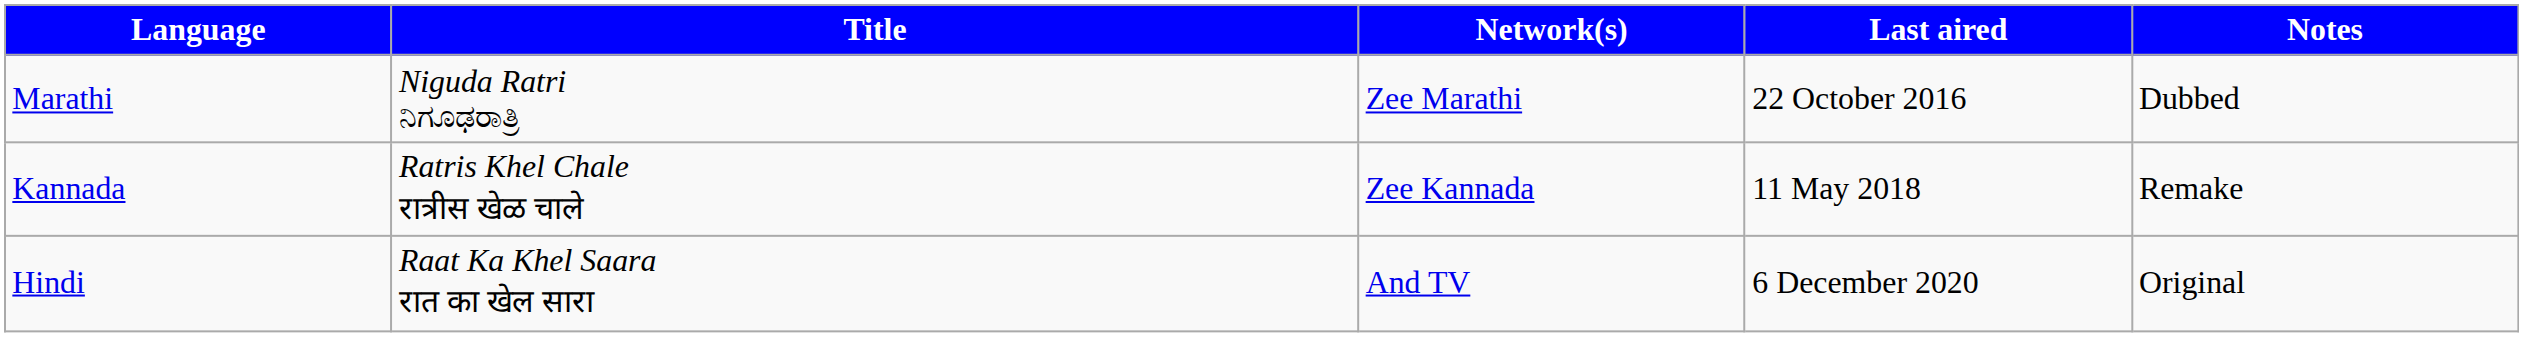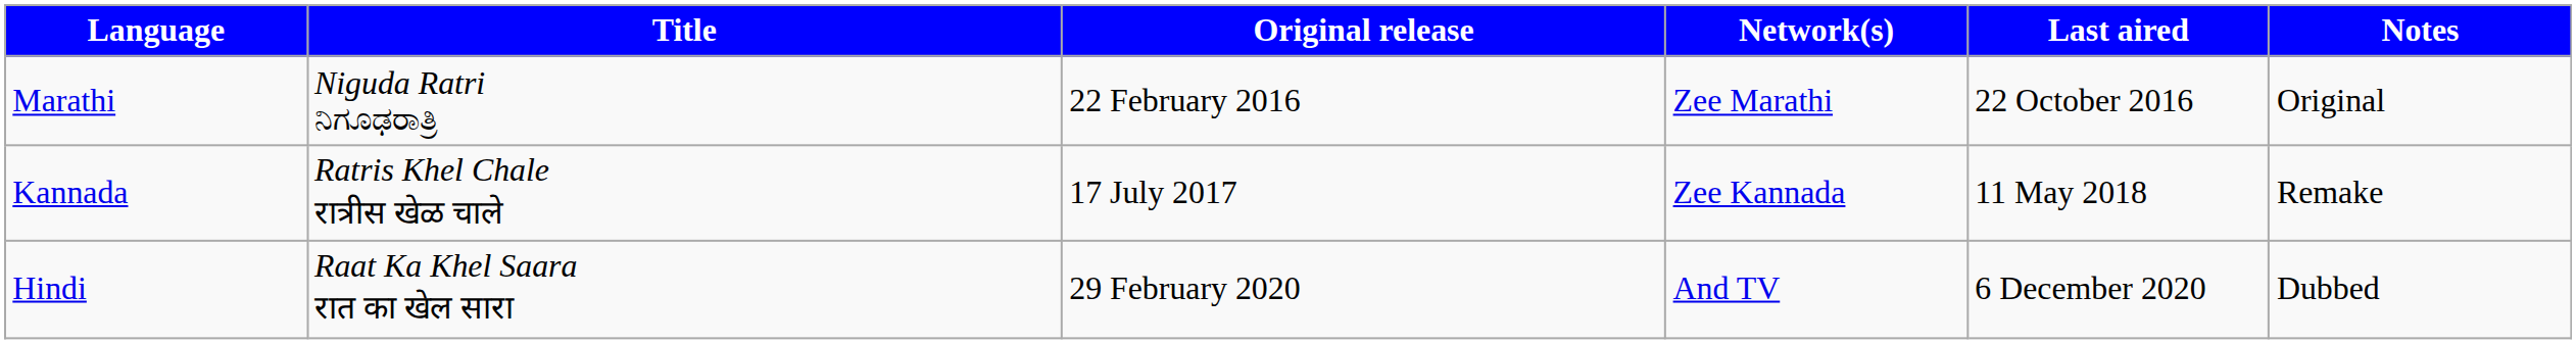+ column: Original release | 22 February 2016 | 17 July 2017 | 29 February 2020
Marathi | Notes: Dubbed -> Original
Hindi | Notes: Original -> Dubbed
